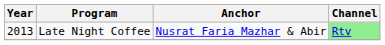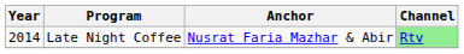Late Night Coffee | Year: 2013 -> 2014
